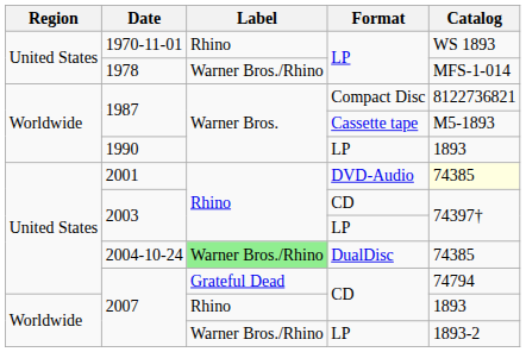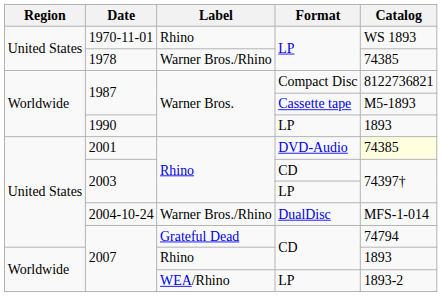1978 | Catalog: MFS-1-014 -> 74385
2004-10-24 | Label: lightgreen background -> no background
2004-10-24 | Catalog: 74385 -> MFS-1-014
2007 / LP | Label: Warner Bros./Rhino -> WEA/Rhino
